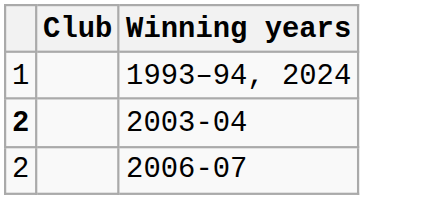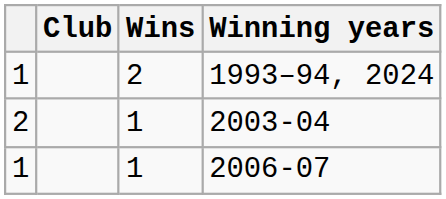+ column: Wins | 2 | 1 | 1
2003-04 | column 1: bold -> normal
2006-07 | column 1: 2 -> 1
